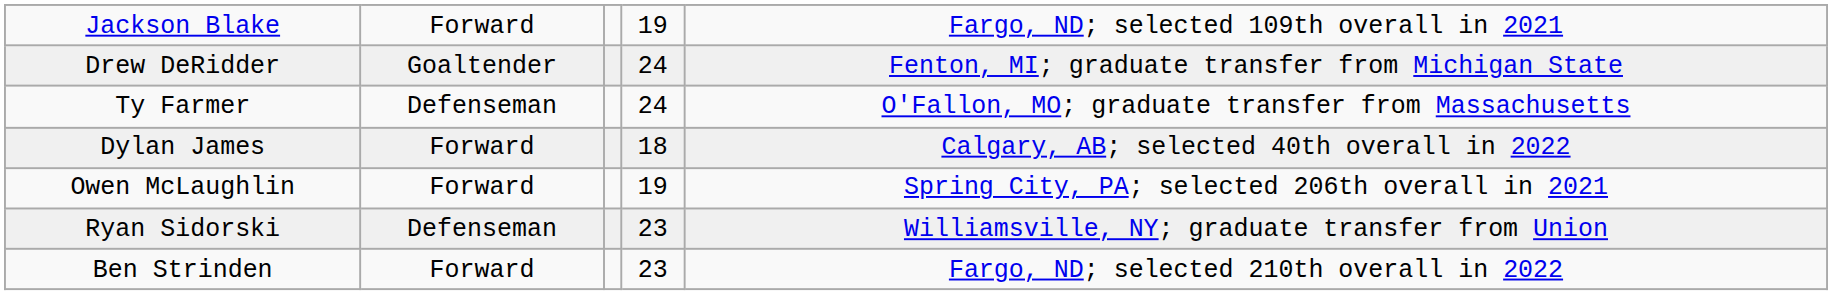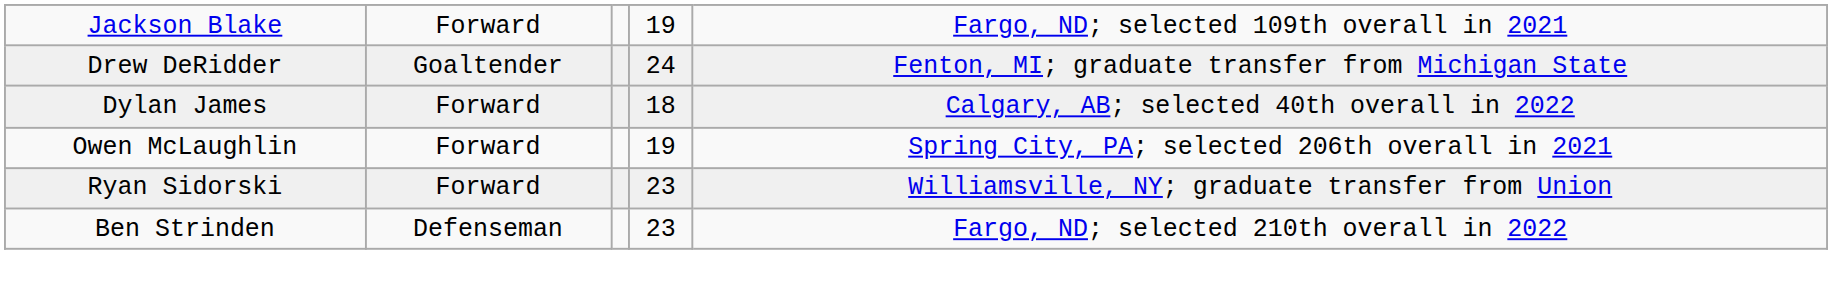- row: Ty Farmer | Defenseman | 24 | O'Fallon, MO; graduate transfer from Massachusetts
Ryan Sidorski | column 2: Defenseman -> Forward
Ben Strinden | column 2: Forward -> Defenseman
